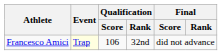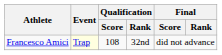Francesco Amici | Qualification / Score: 106 -> 108
